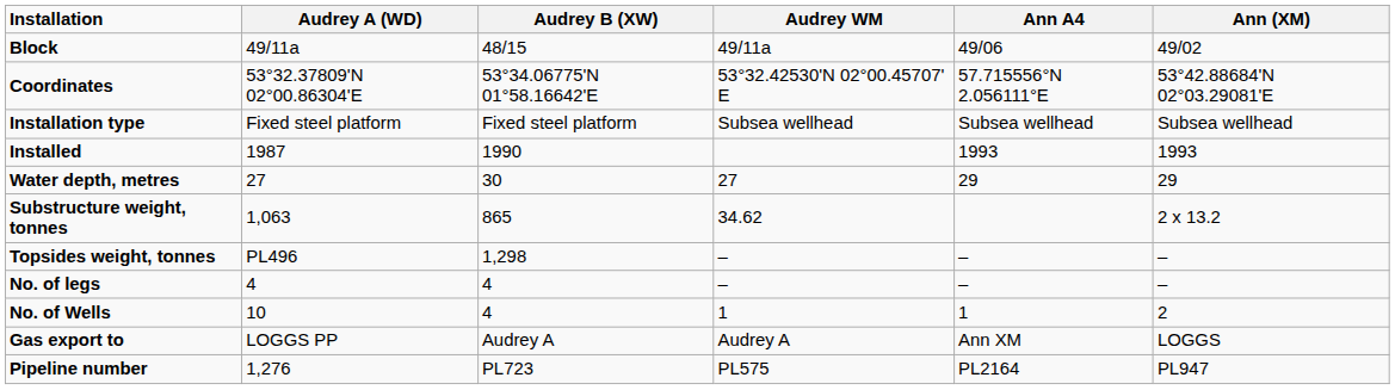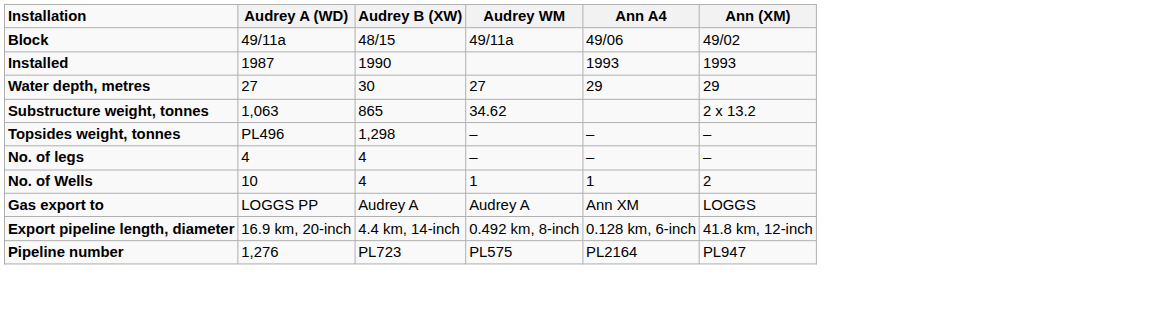- row: Coordinates | 53°32.37809'N 02°00.86304'E | 53°34.06775'N 01°58.16642'E | 53°32.42530'N 02°00.45707' E | 57.715556°N 2.056111°E | 53°42.88684'N 02°03.29081'E
- row: Installation type | Fixed steel platform | Fixed steel platform | Subsea wellhead | Subsea wellhead | Subsea wellhead
+ row: Export pipeline length, diameter | 16.9 km, 20-inch | 4.4 km, 14-inch | 0.492 km, 8-inch | 0.128 km, 6-inch | 41.8 km, 12-inch
